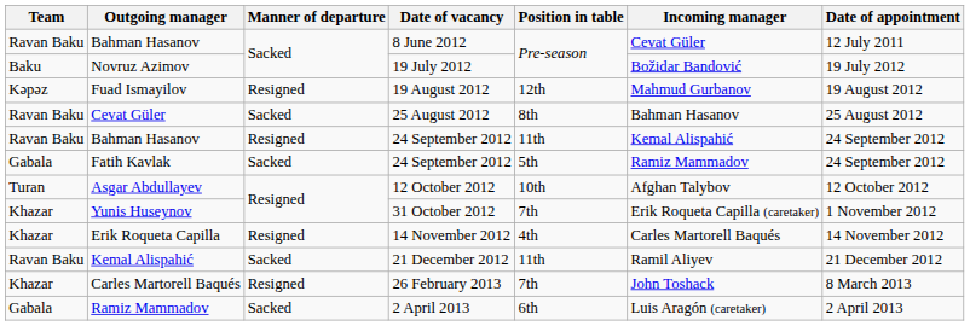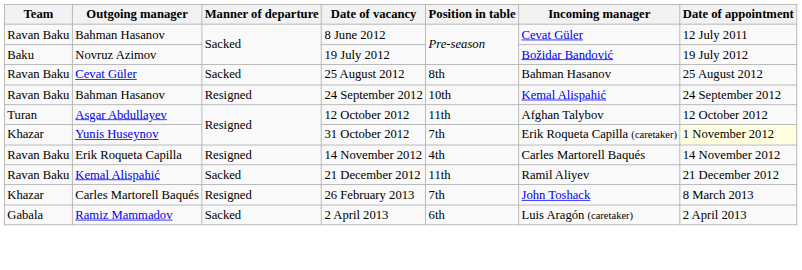- row: Kəpəz | Fuad Ismayilov | Resigned | 19 August 2012 | 12th | Mahmud Gurbanov | 19 August 2012
Bahman Hasanov / 24 September 2012 | Position in table: 11th -> 10th
- row: Gabala | Fatih Kavlak | Sacked | 24 September 2012 | 5th | Ramiz Mammadov | 24 September 2012
Asgar Abdullayev | Position in table: 10th -> 11th
Yunis Huseynov | Date of appointment: no background -> lightyellow background
Erik Roqueta Capilla | Team: Khazar -> Ravan Baku
